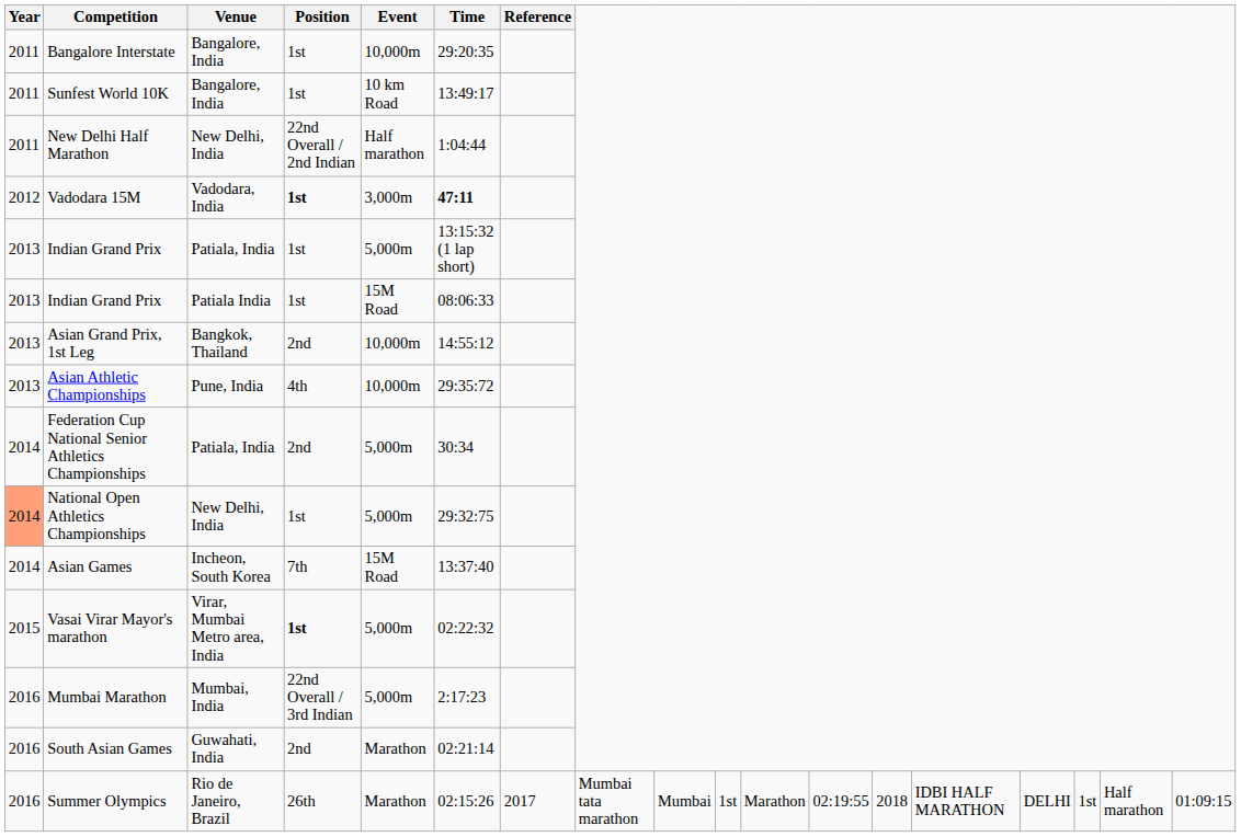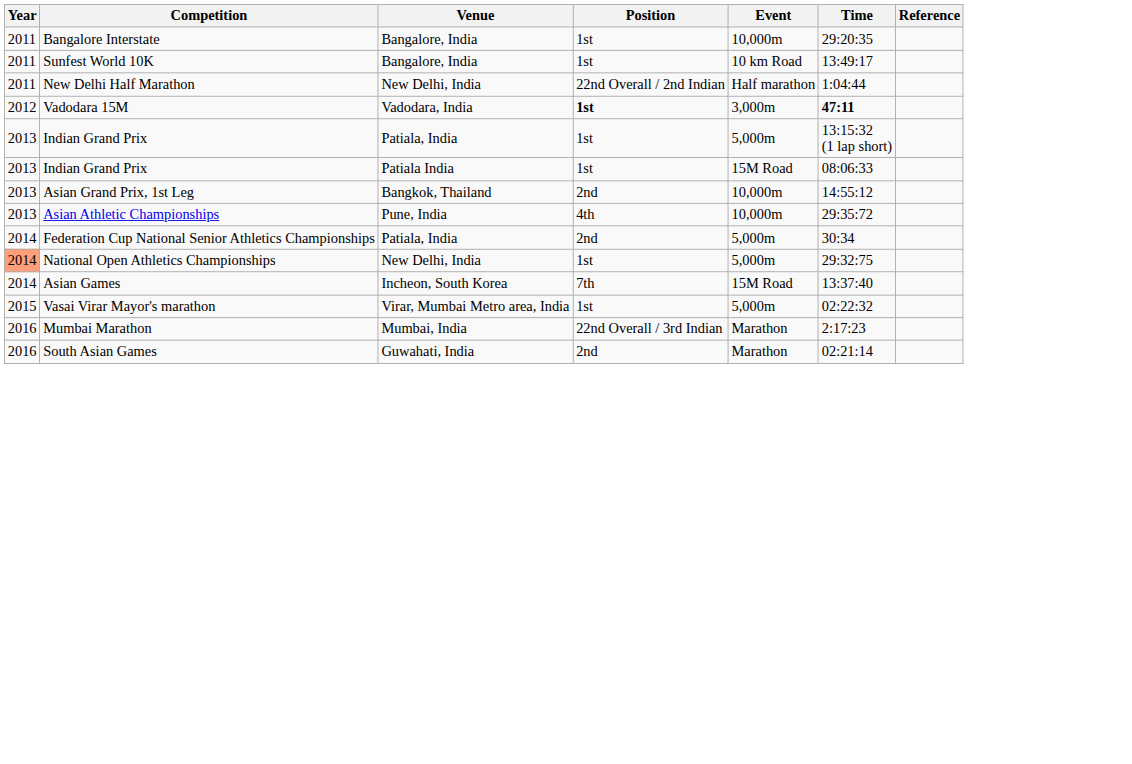Vasai Virar Mayor's marathon | Position: bold -> normal
Mumbai Marathon | Event: 5,000m -> Marathon
- row: 2016 | Summer Olympics | Rio de Janeiro, Brazil | 26th | Marathon | 02:15:26 | 2017 | Mumbai tata marathon | Mumbai | 1st | Marathon | 02:19:55 | 2018 | IDBI HALF MARATHON | DELHI | 1st | Half marathon | 01:09:15
